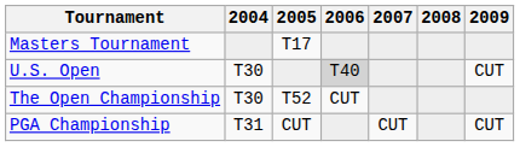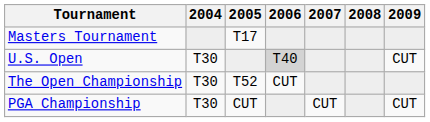PGA Championship | 2004: T31 -> T30
